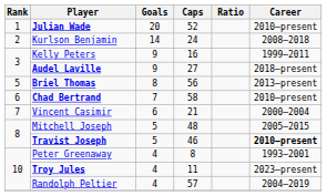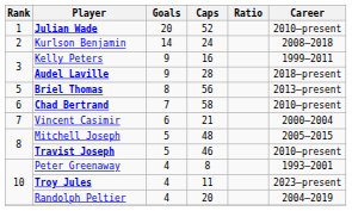Audel Laville | Caps: 27 -> 28
Travist Joseph | Career: bold -> normal
Randolph Peltier | Caps: 57 -> 20
